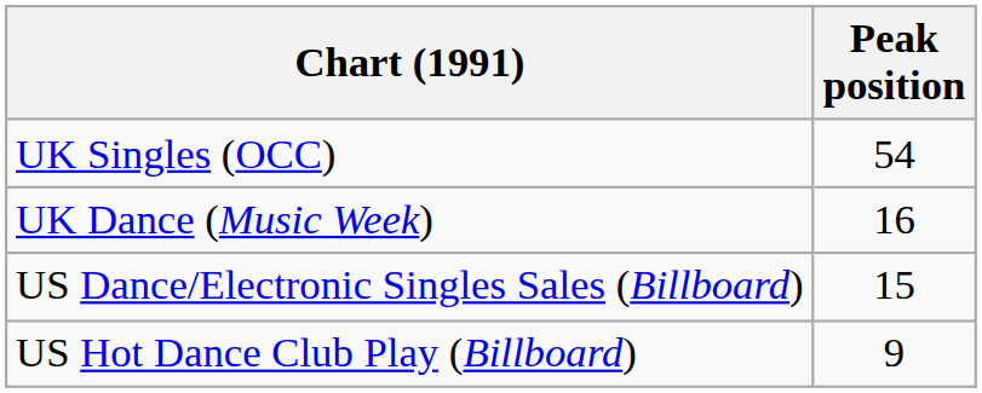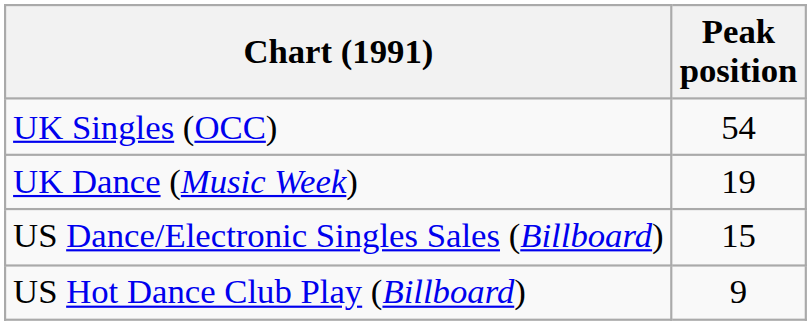UK Dance (Music Week) | Peak position: 16 -> 19
